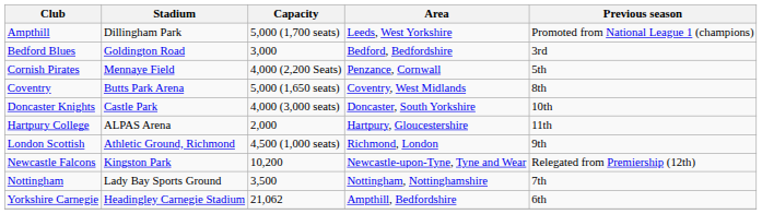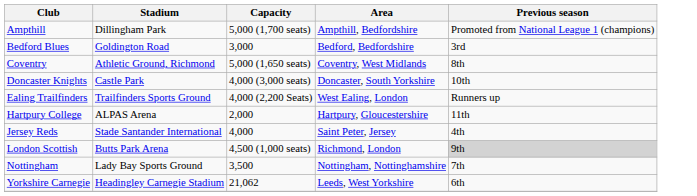Ampthill | Area: Leeds, West Yorkshire -> Ampthill, Bedfordshire
- row: Cornish Pirates | Mennaye Field | 4,000 (2,200 Seats) | Penzance, Cornwall | 5th
Coventry | Stadium: Butts Park Arena -> Athletic Ground, Richmond
+ row: Ealing Trailfinders | Trailfinders Sports Ground | 4,000 (2,200 Seats) | West Ealing, London | Runners up
+ row: Jersey Reds | Stade Santander International | 4,000 | Saint Peter, Jersey | 4th
London Scottish | Stadium: Athletic Ground, Richmond -> Butts Park Arena
London Scottish | Previous season: no background -> lightgrey background
- row: Newcastle Falcons | Kingston Park | 10,200 | Newcastle-upon-Tyne, Tyne and Wear | Relegated from Premiership (12th)
Yorkshire Carnegie | Area: Ampthill, Bedfordshire -> Leeds, West Yorkshire
